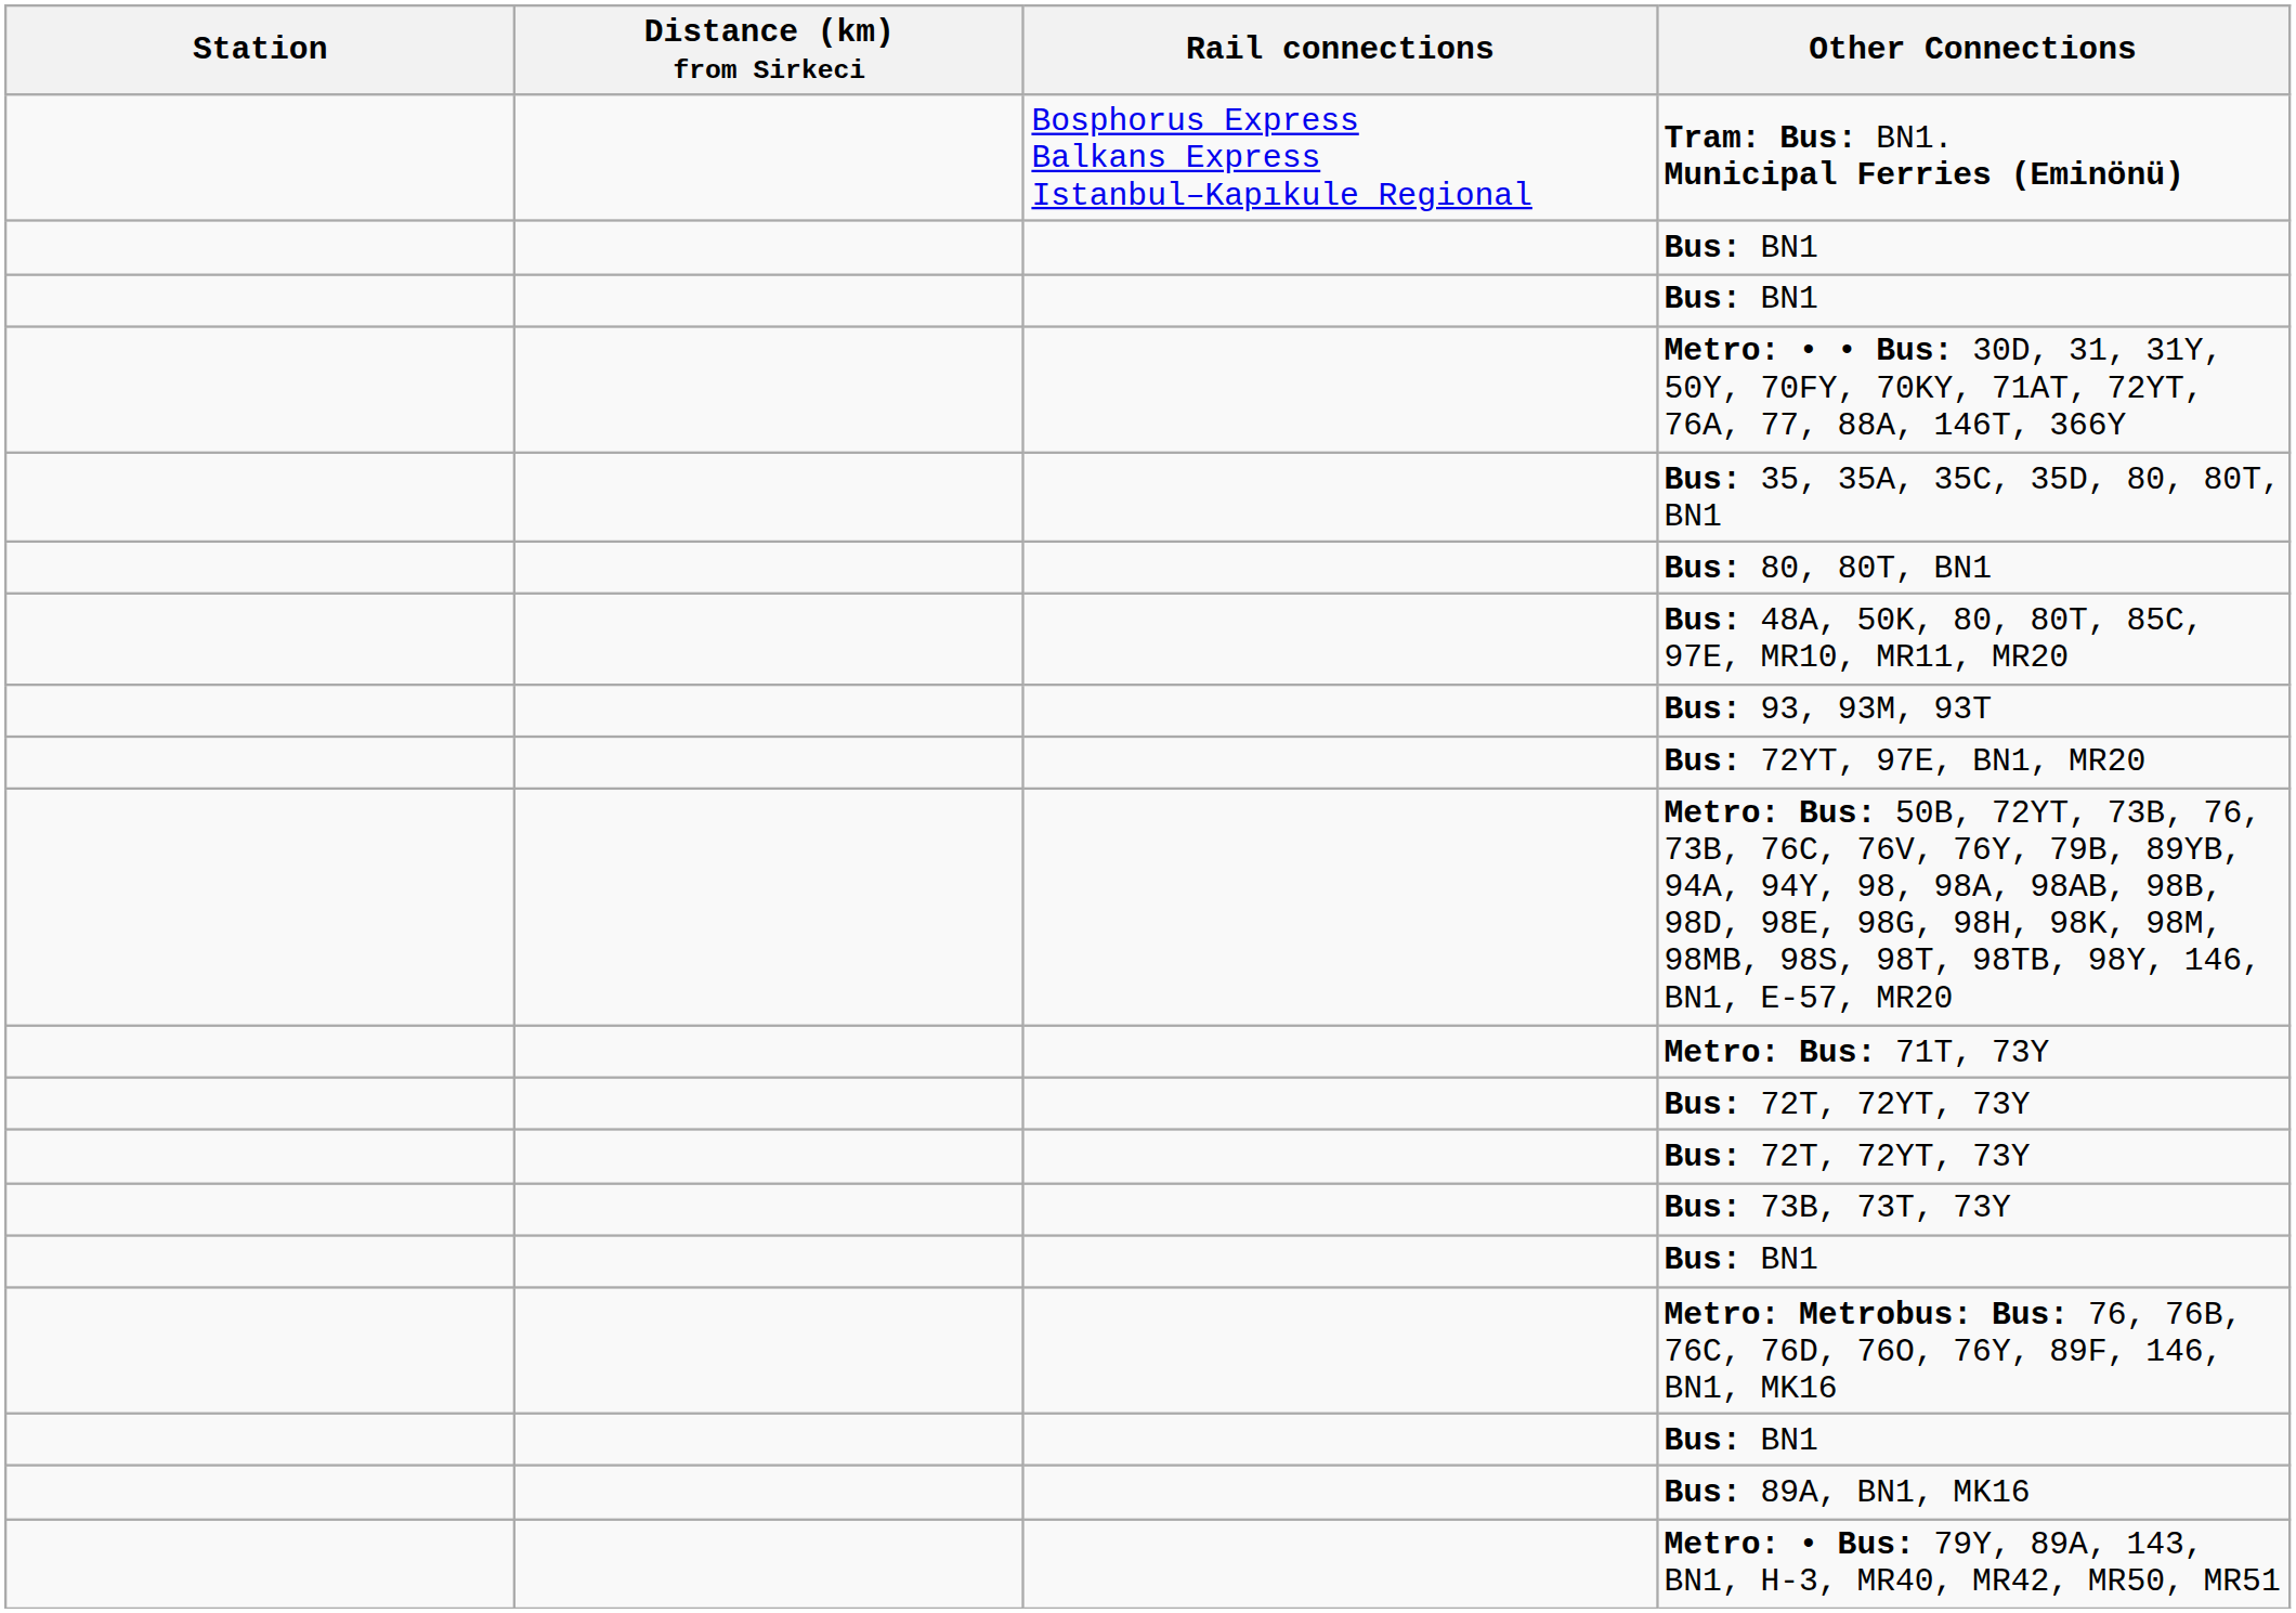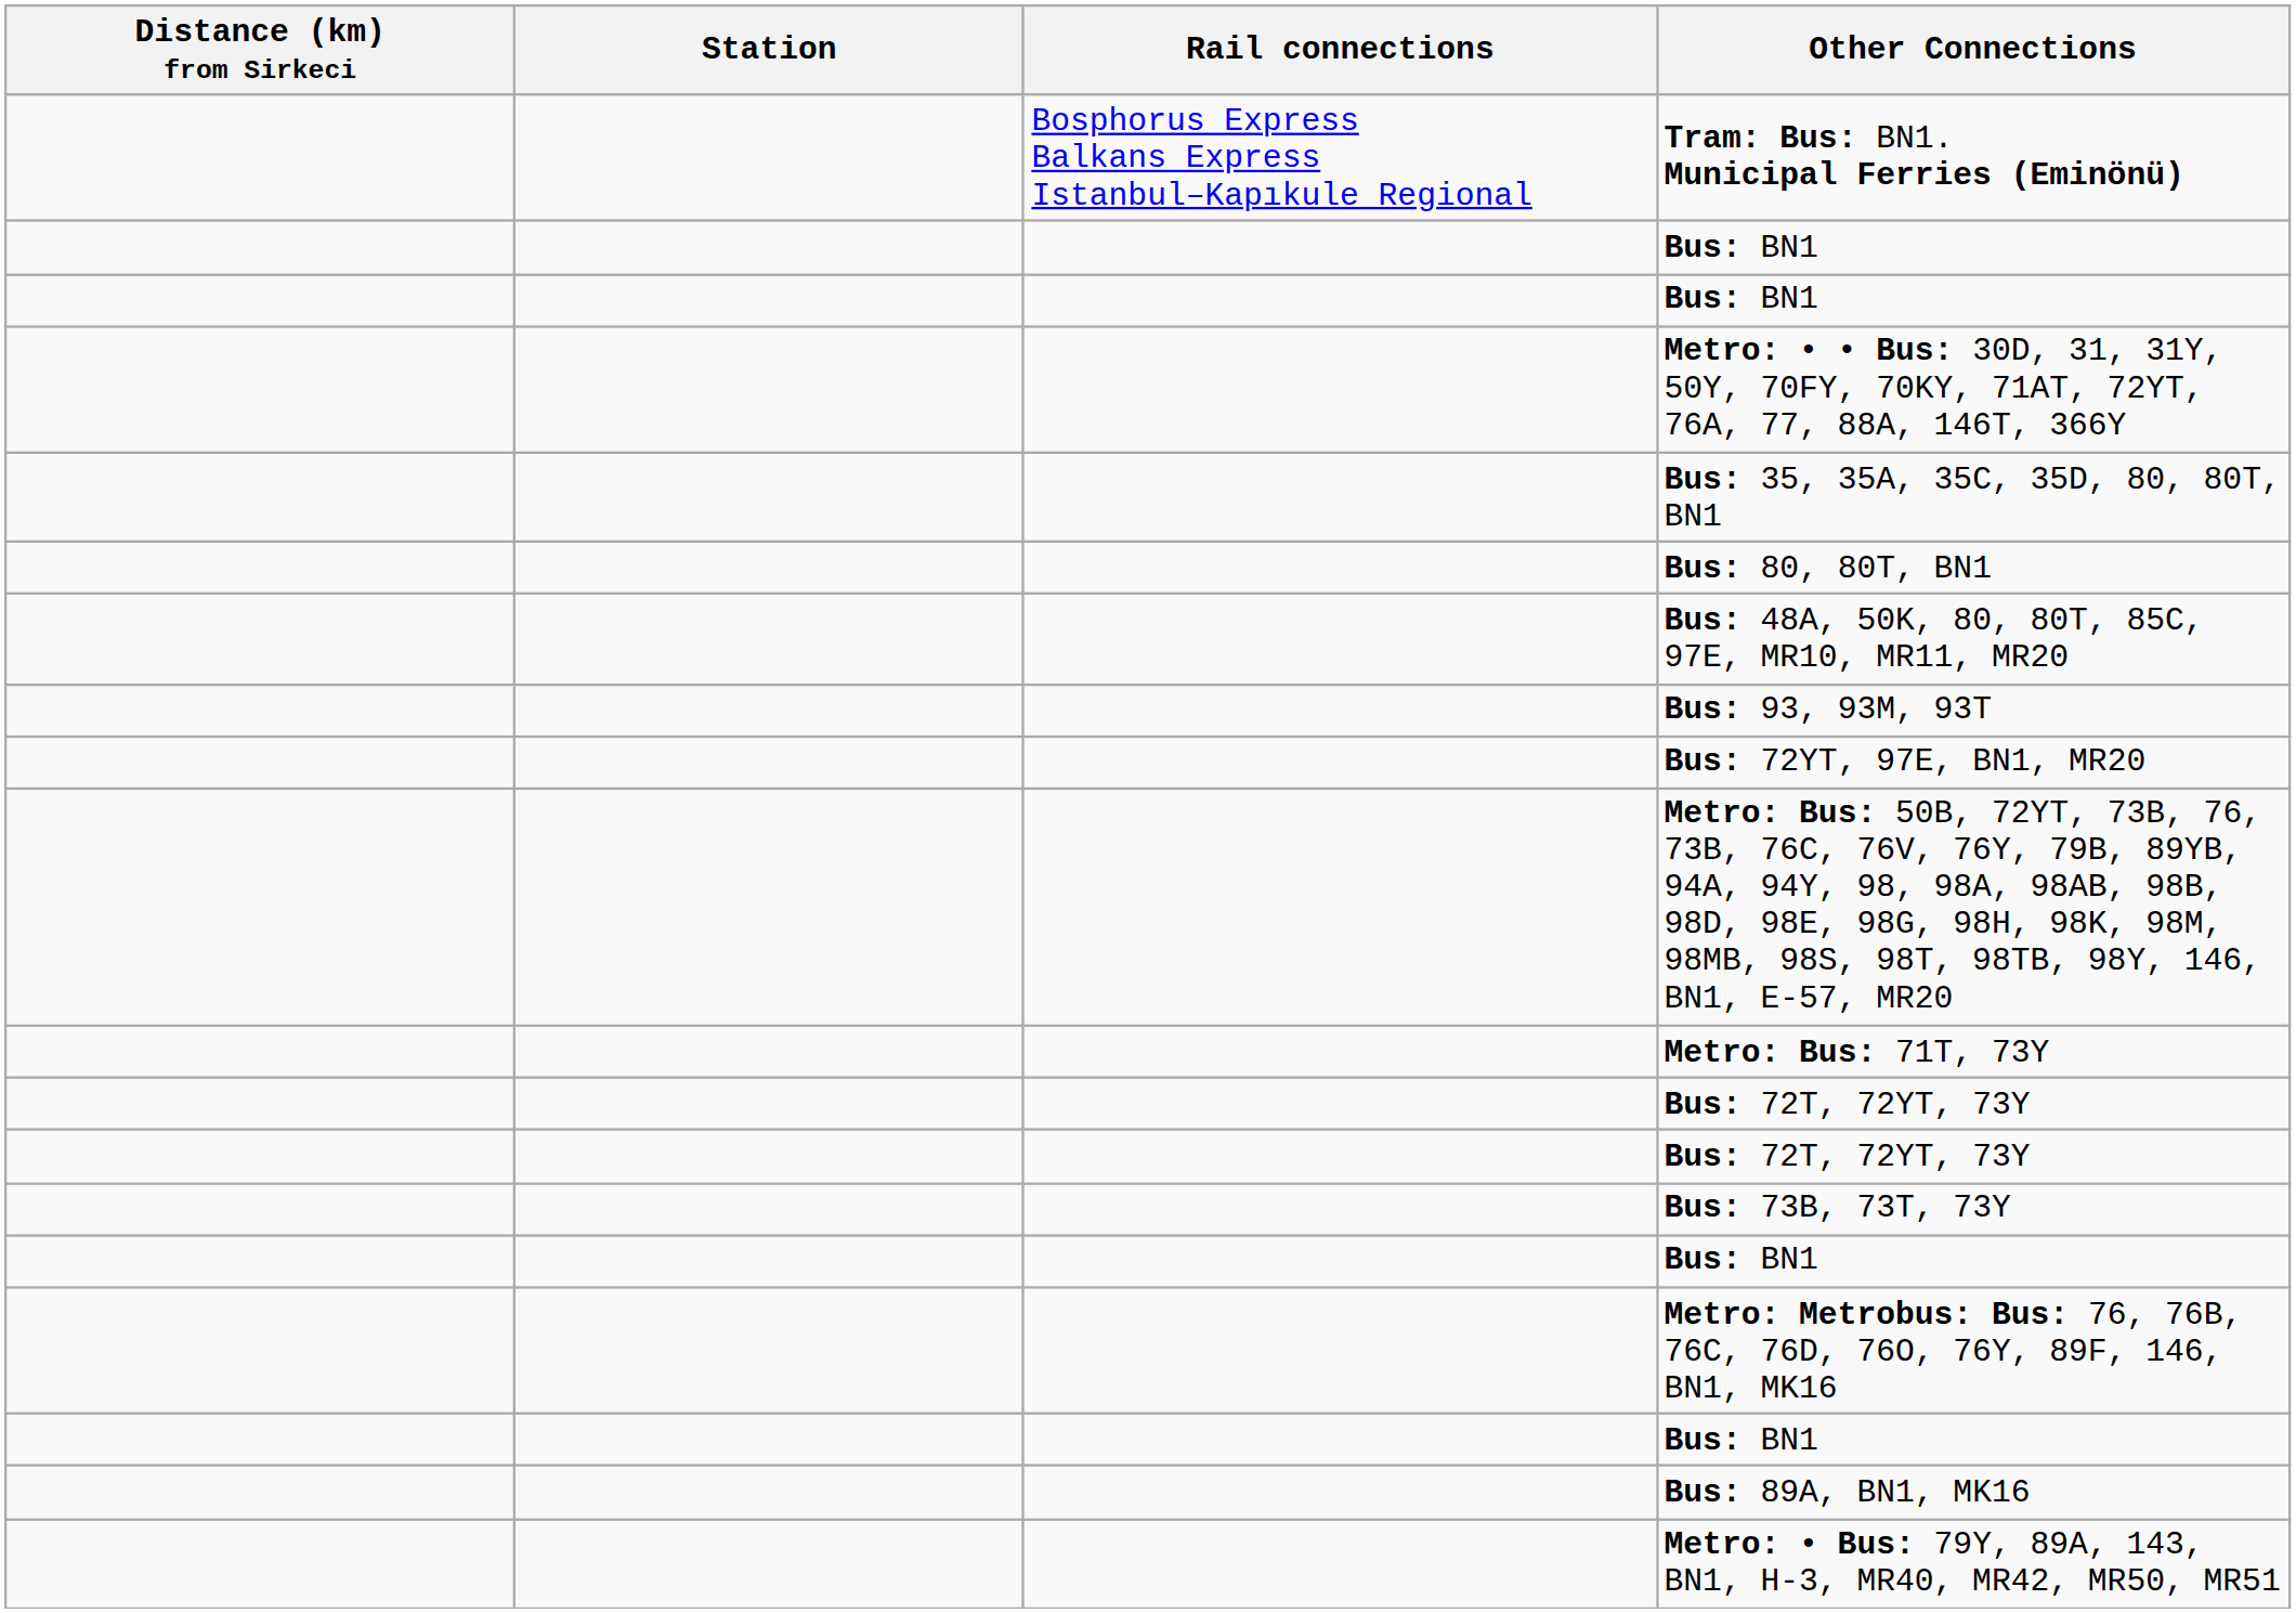columns swapped: Station <-> Distance (km) from Sirkeci
